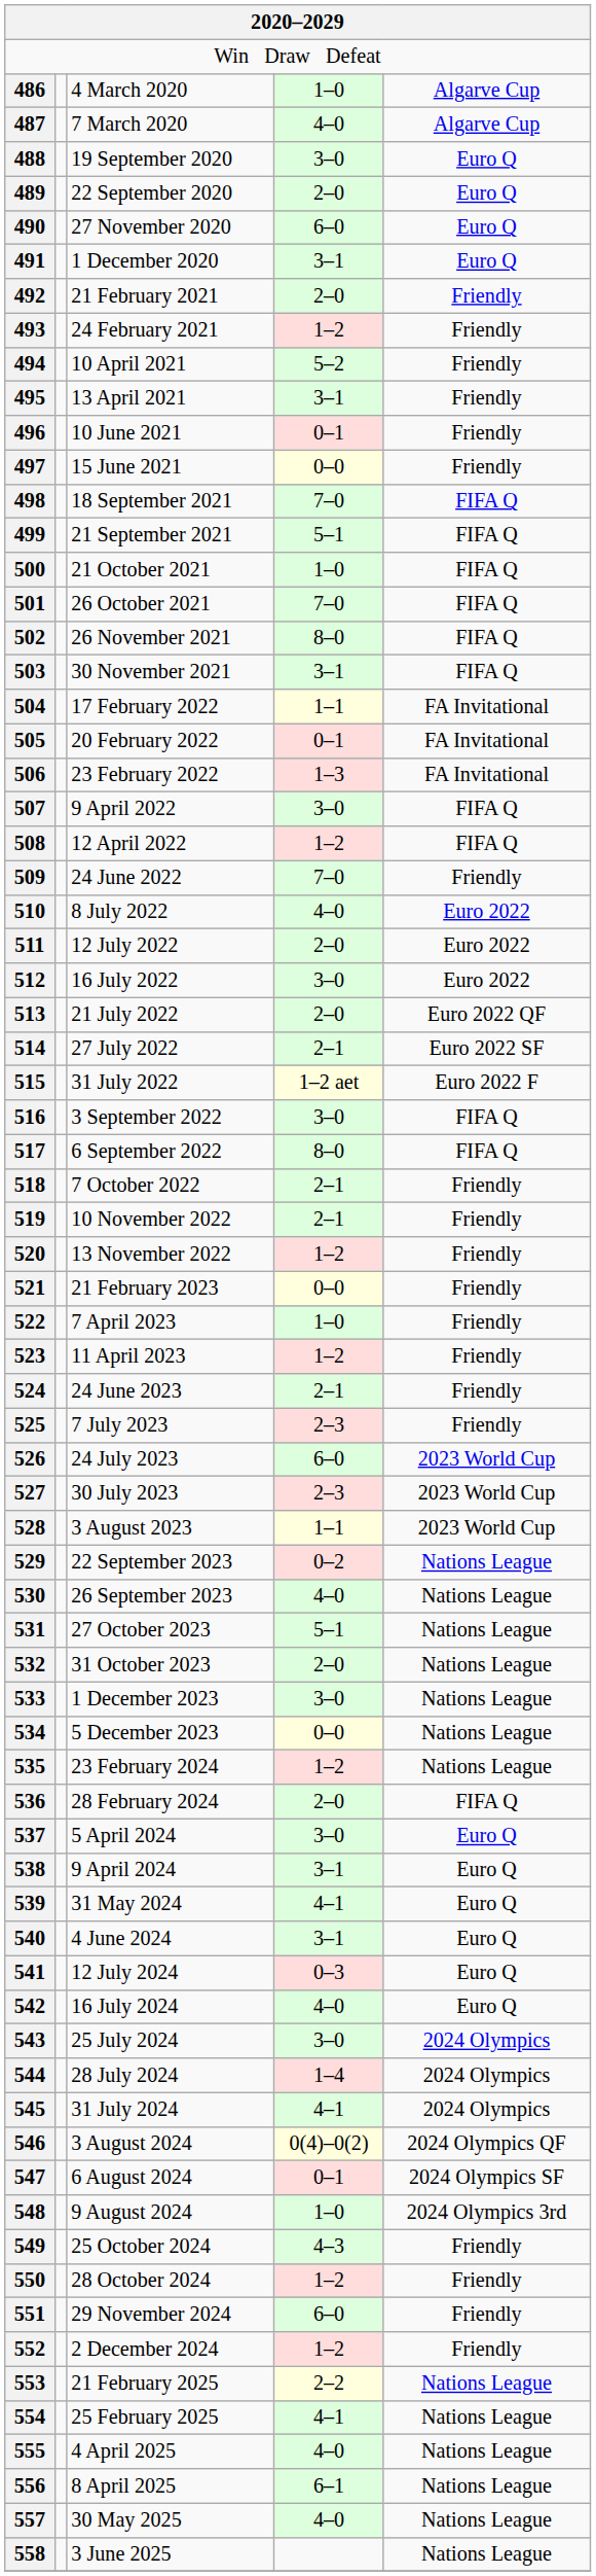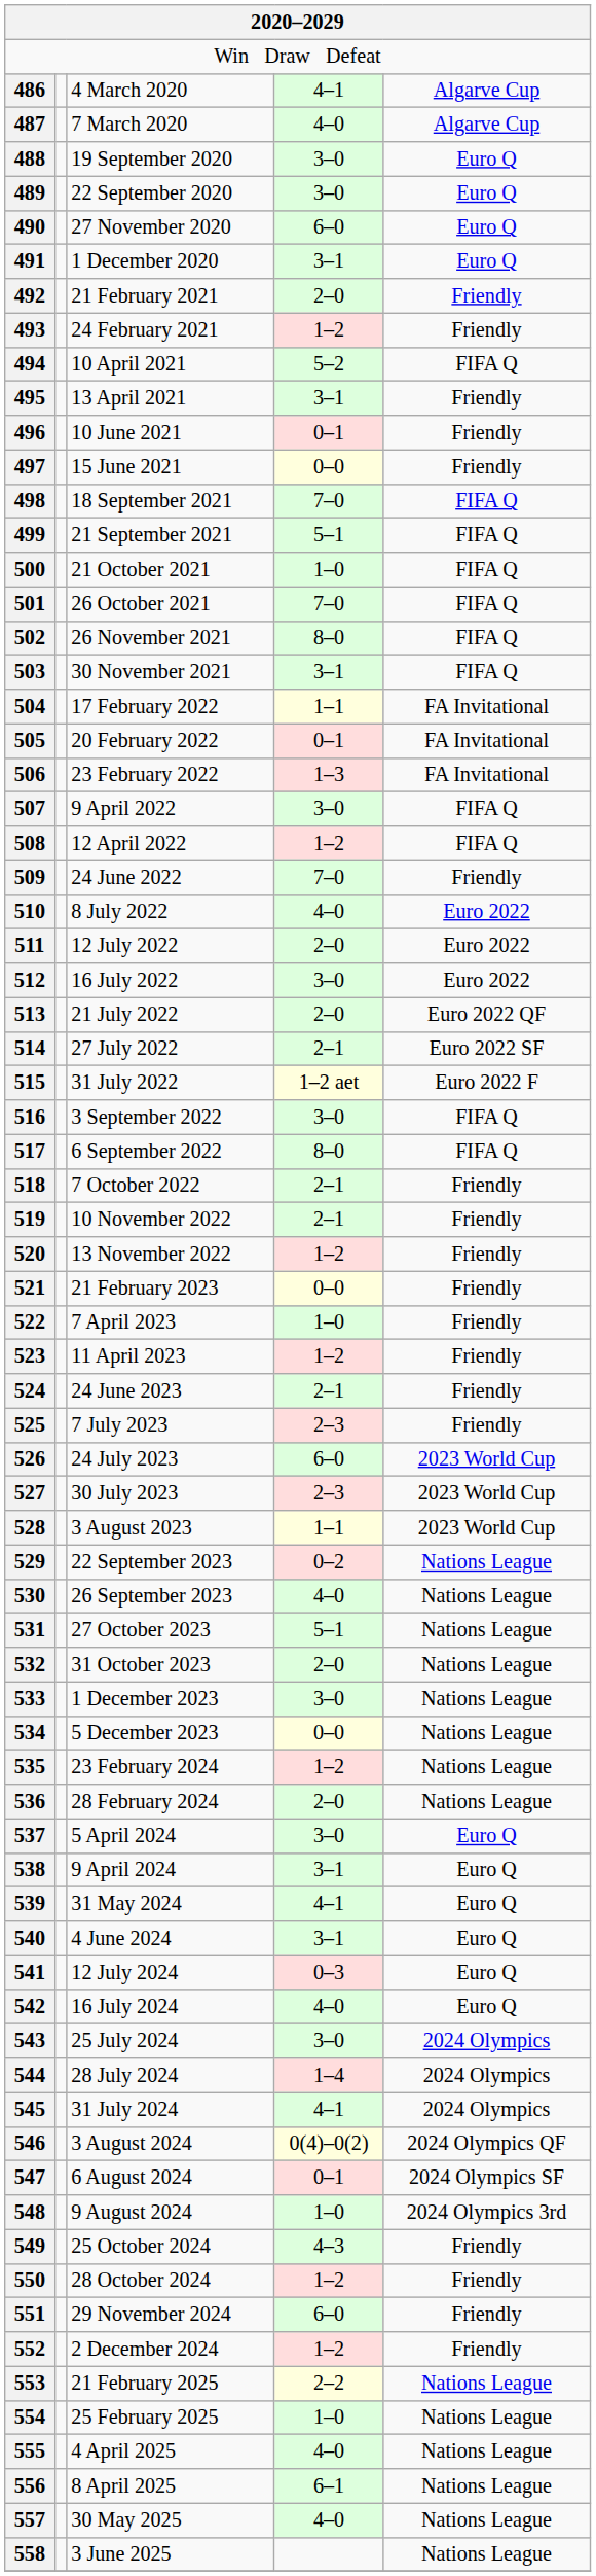486 | column 4: 1–0 -> 4–1
489 | column 4: 2–0 -> 3–0
494 | column 5: Friendly -> FIFA Q
536 | column 5: FIFA Q -> Nations League
554 | column 4: 4–1 -> 1–0
